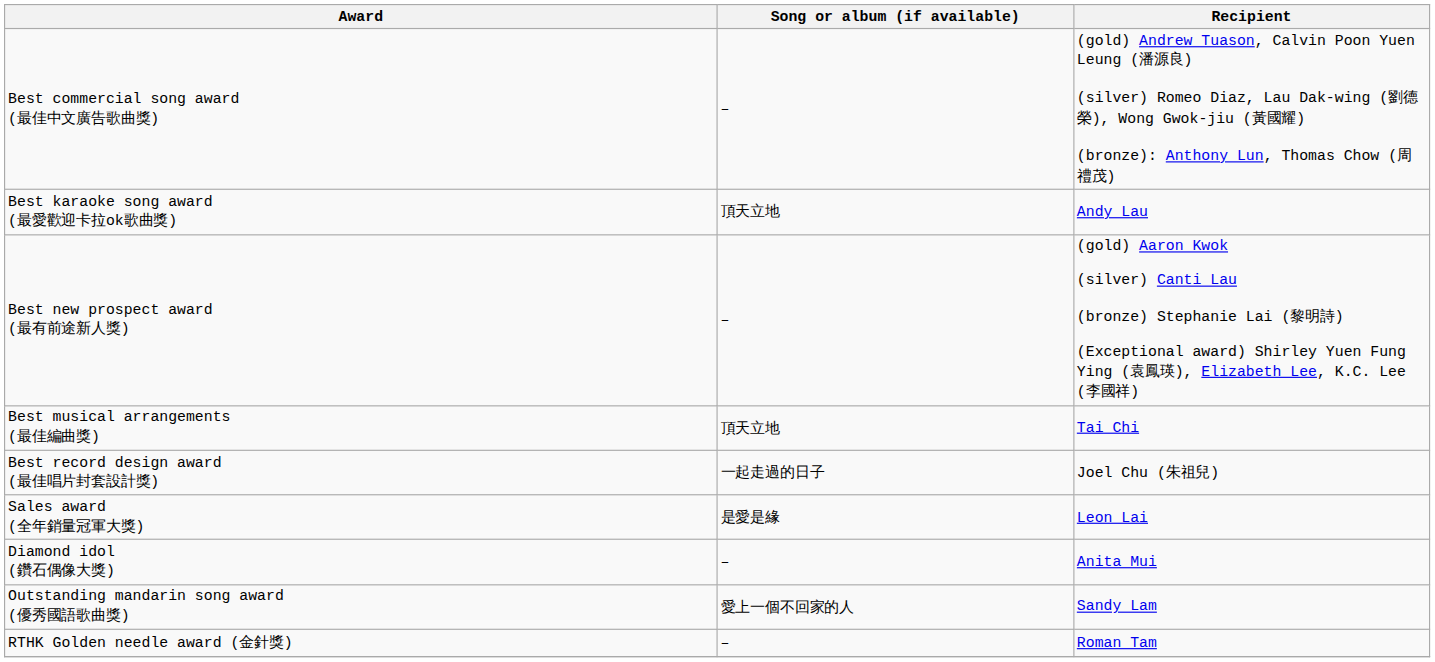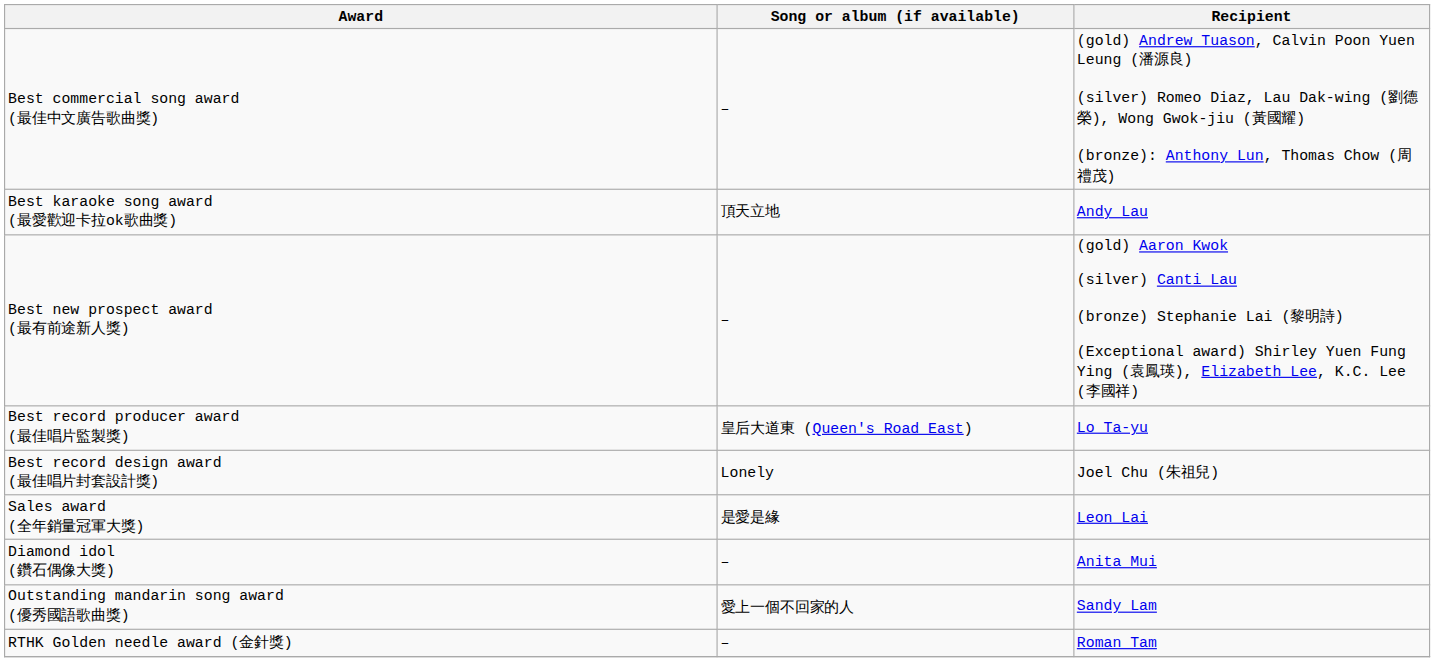+ row: Best record producer award (最佳唱片監製獎) | 皇后大道東 (Queen's Road East) | Lo Ta-yu
- row: Best musical arrangements (最佳編曲獎) | 頂天立地 | Tai Chi
Best record design award (最佳唱片封套設計獎) | Song or album (if available): 一起走過的日子 -> Lonely
